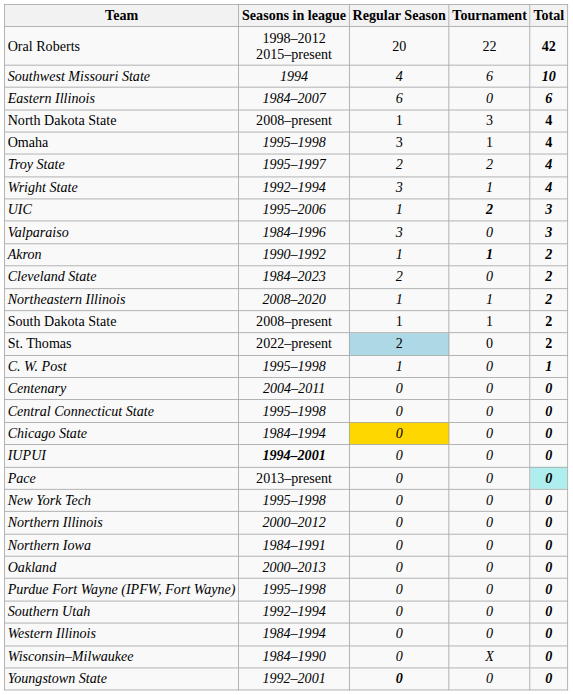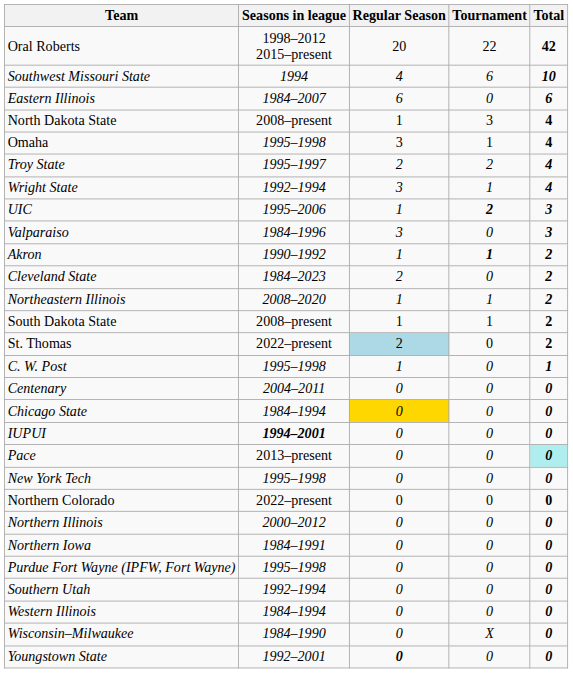- row: Central Connecticut State | 1995–1998 | 0 | 0 | 0
+ row: Northern Colorado | 2022–present | 0 | 0 | 0
- row: Oakland | 2000–2013 | 0 | 0 | 0
